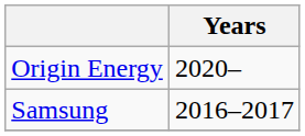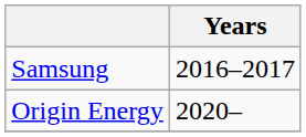rows swapped: Samsung <-> Origin Energy
